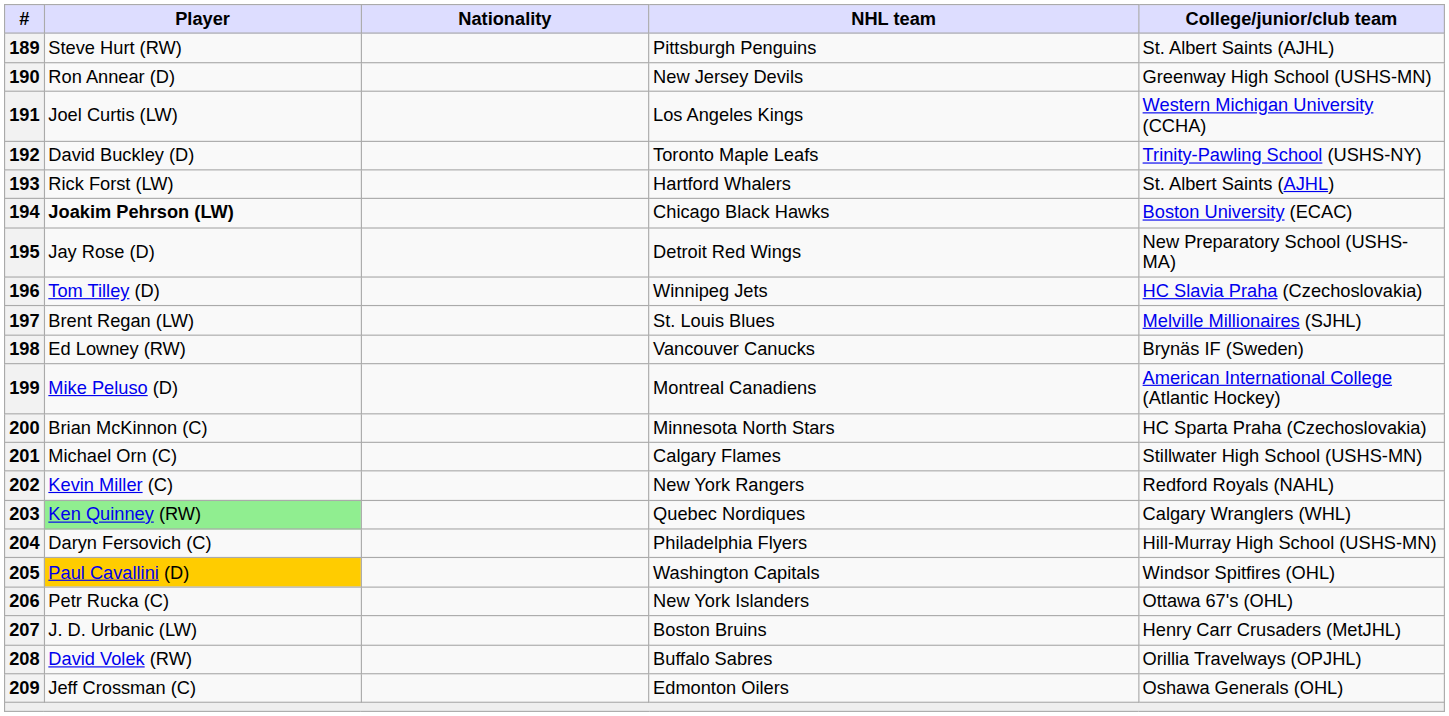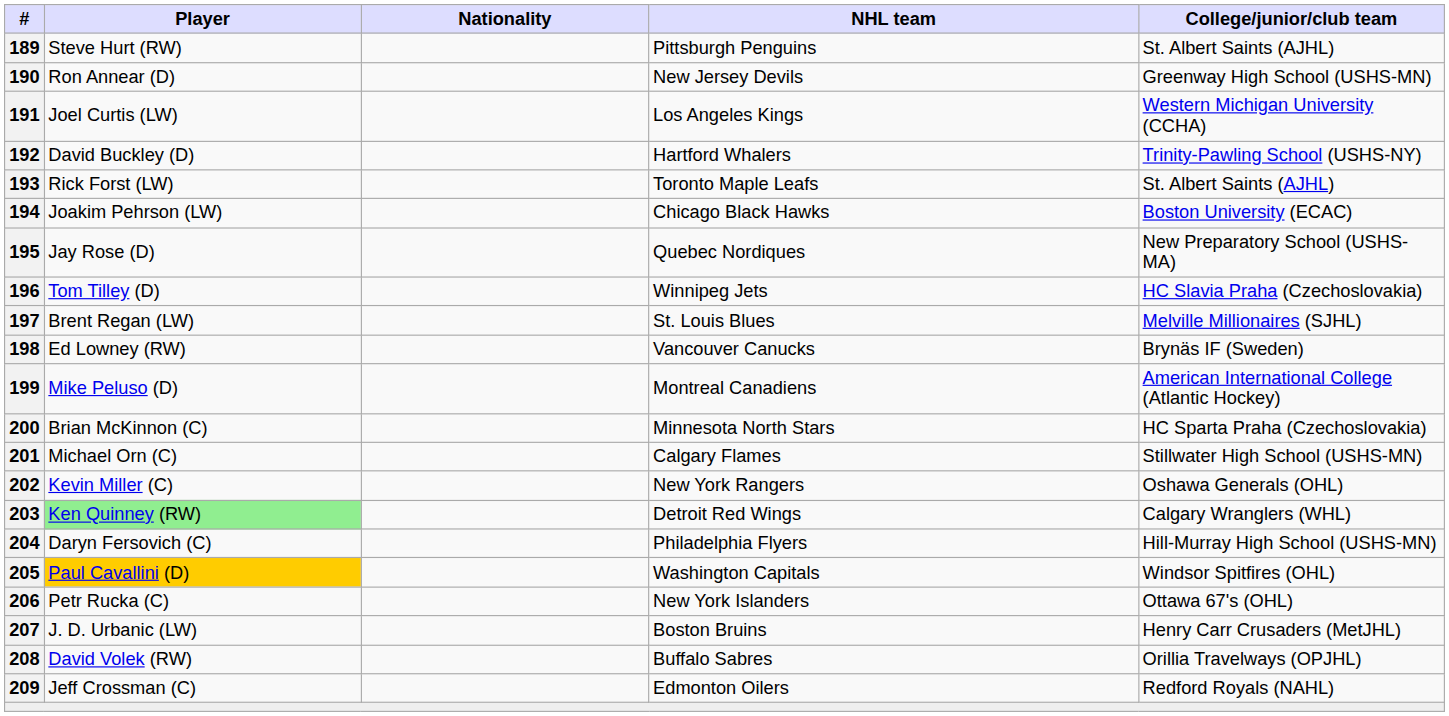192 | NHL team: Toronto Maple Leafs -> Hartford Whalers
193 | NHL team: Hartford Whalers -> Toronto Maple Leafs
194 | Player: bold -> normal
195 | NHL team: Detroit Red Wings -> Quebec Nordiques
202 | College/junior/club team: Redford Royals (NAHL) -> Oshawa Generals (OHL)
203 | NHL team: Quebec Nordiques -> Detroit Red Wings
209 | College/junior/club team: Oshawa Generals (OHL) -> Redford Royals (NAHL)
